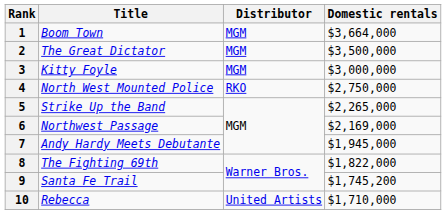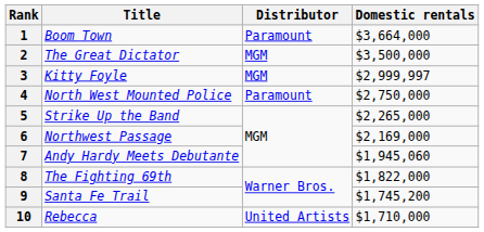1 | Distributor: MGM -> Paramount
3 | Domestic rentals: $3,000,000 -> $2,999,997
4 | Distributor: RKO -> Paramount
7 | Domestic rentals: $1,945,000 -> $1,945,060
